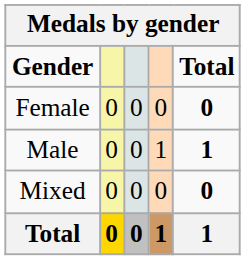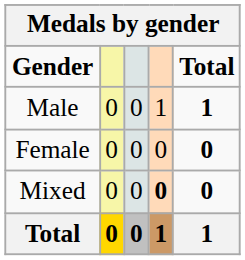rows swapped: Male <-> Female
Mixed | column 4: normal -> bold
